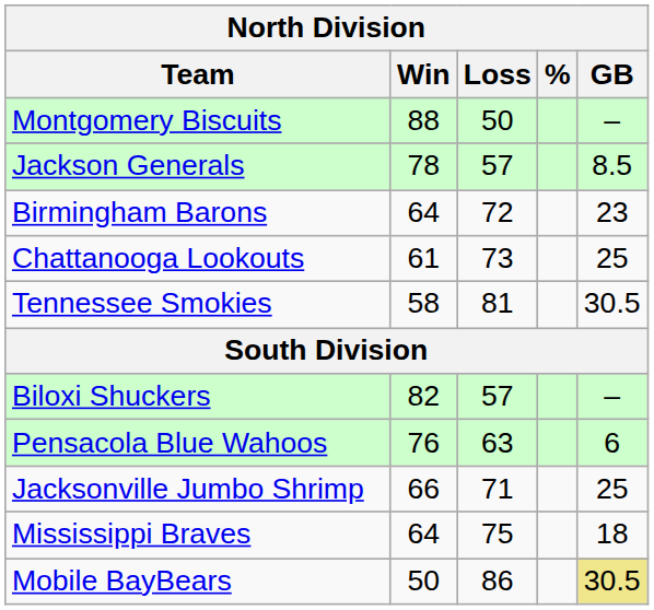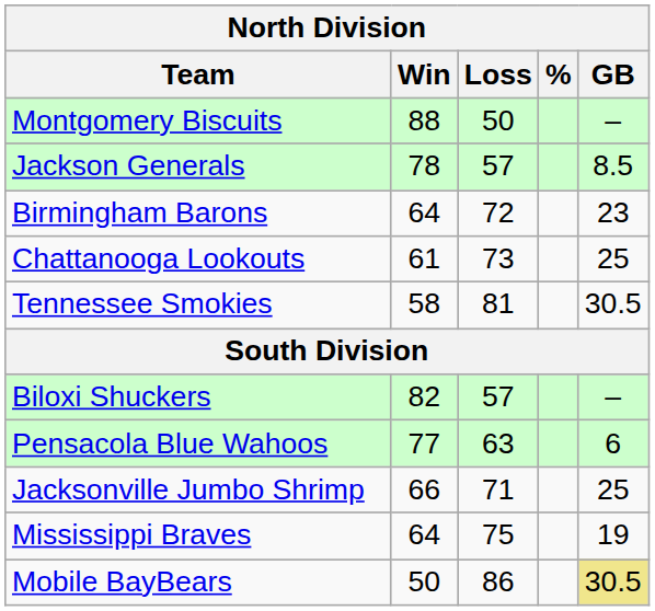Pensacola Blue Wahoos | Win: 76 -> 77
Mississippi Braves | GB: 18 -> 19
